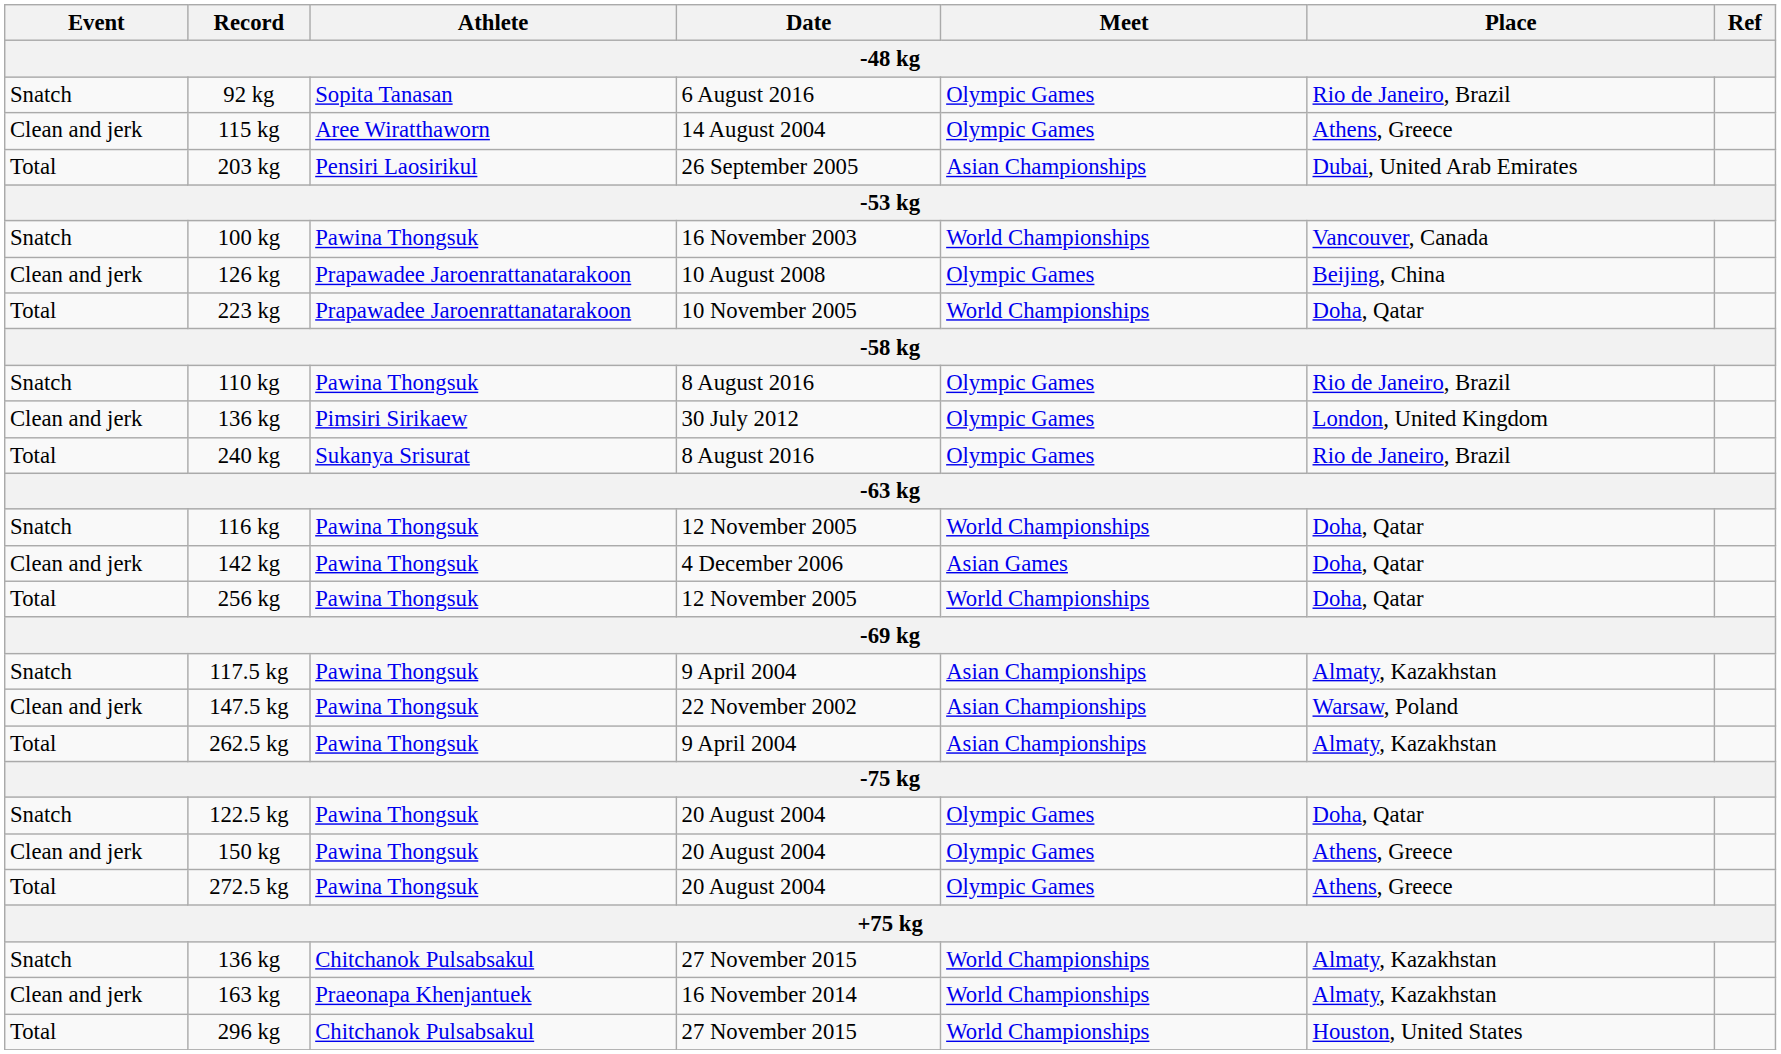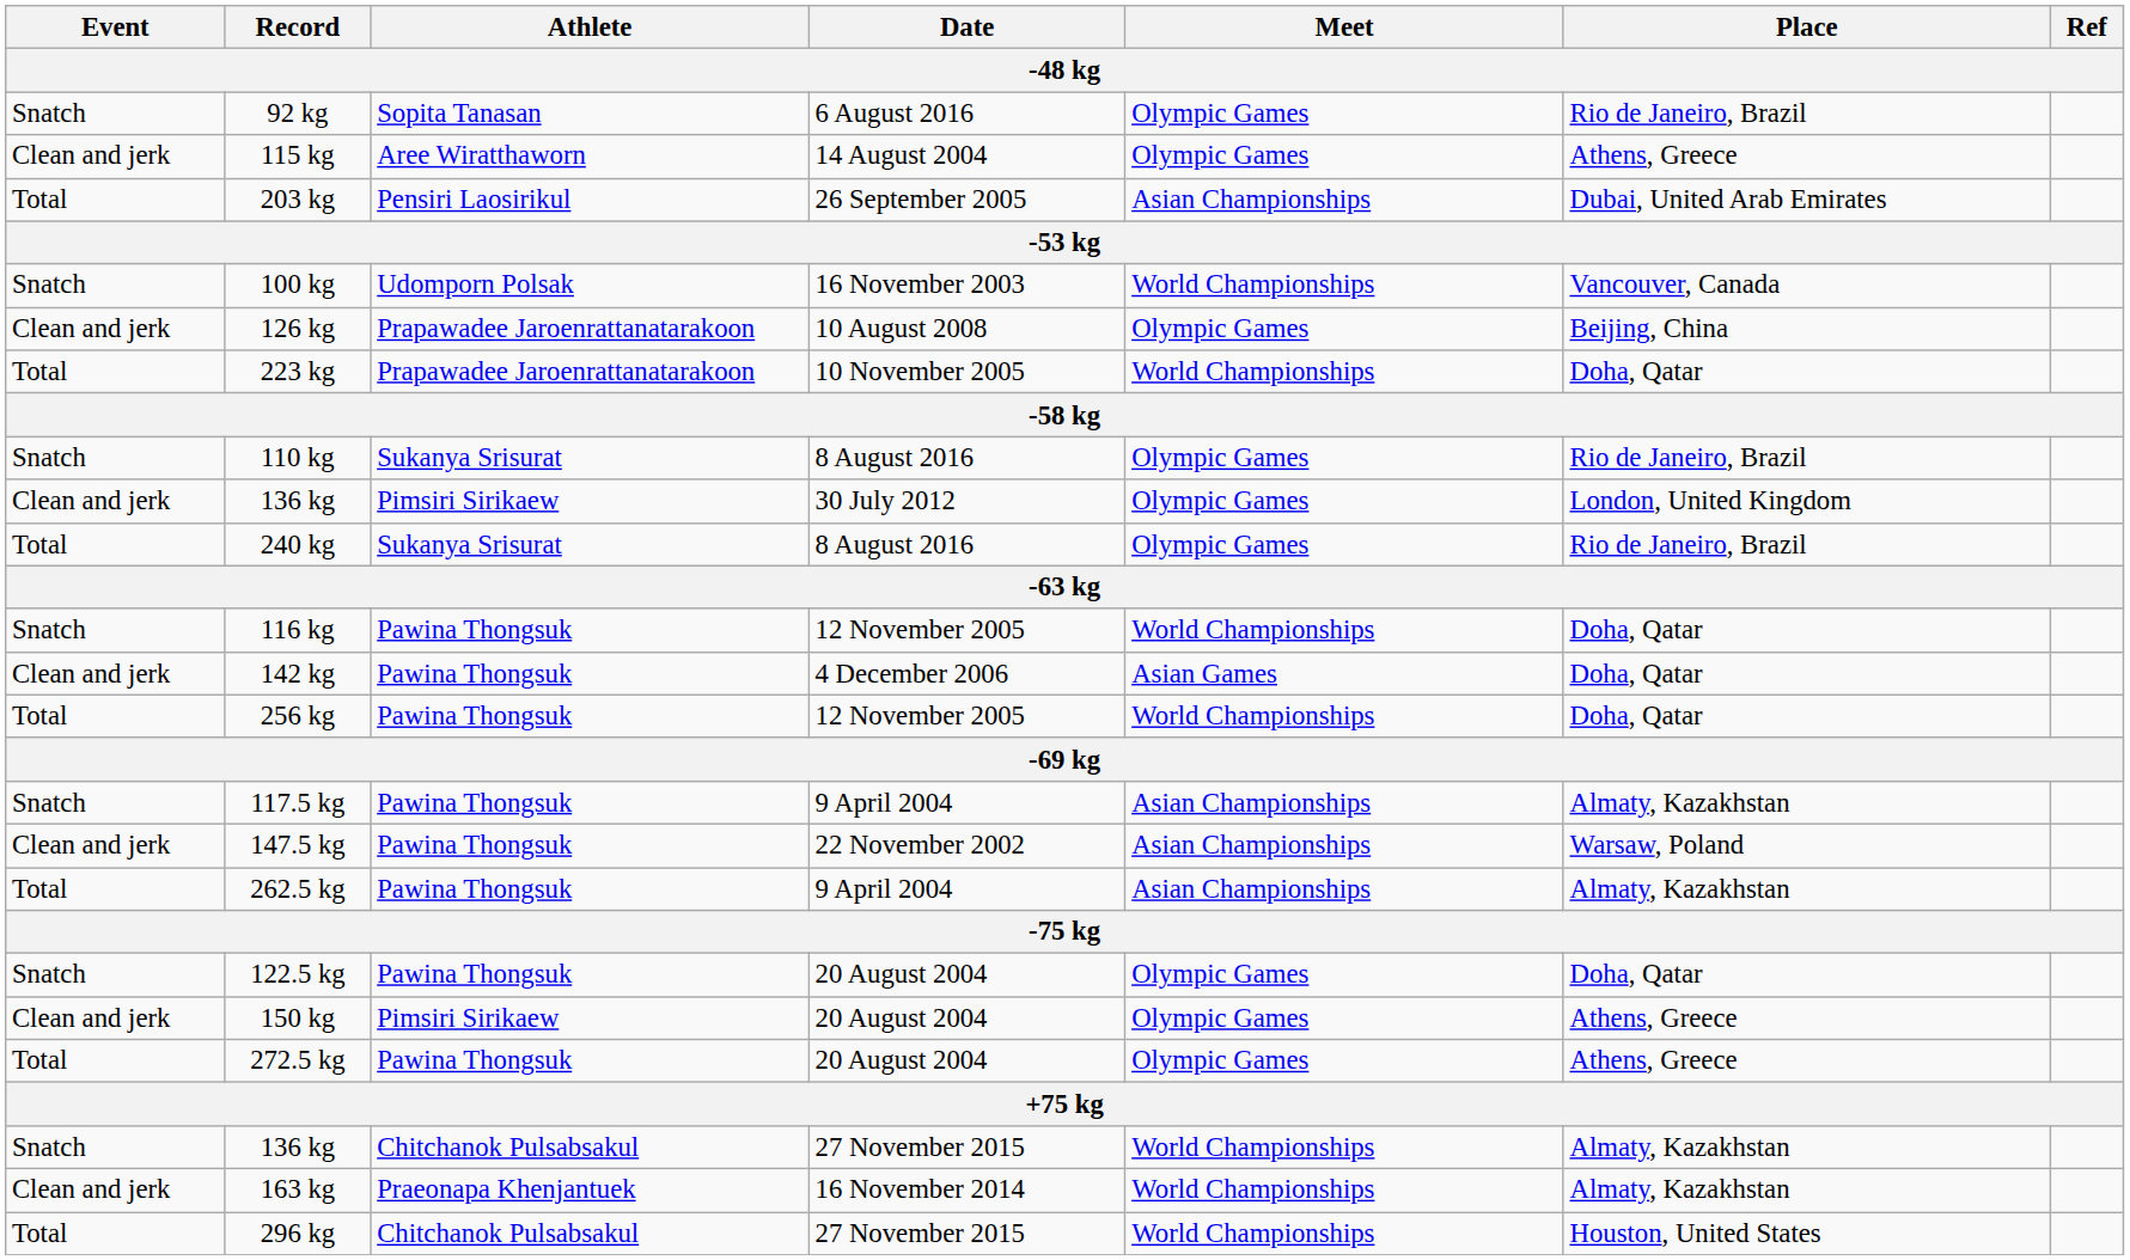100 kg | Athlete: Pawina Thongsuk -> Udomporn Polsak
110 kg | Athlete: Pawina Thongsuk -> Sukanya Srisurat
150 kg | Athlete: Pawina Thongsuk -> Pimsiri Sirikaew
